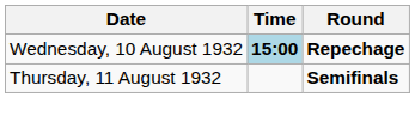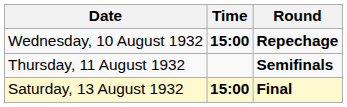Wednesday, 10 August 1932 | Time: lightblue background -> no background
+ row: Saturday, 13 August 1932 | 15:00 | Final
